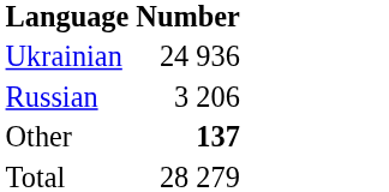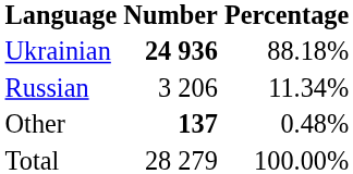+ column: Percentage | 88.18% | 11.34% | 0.48% | 100.00%
Ukrainian | Number: normal -> bold
